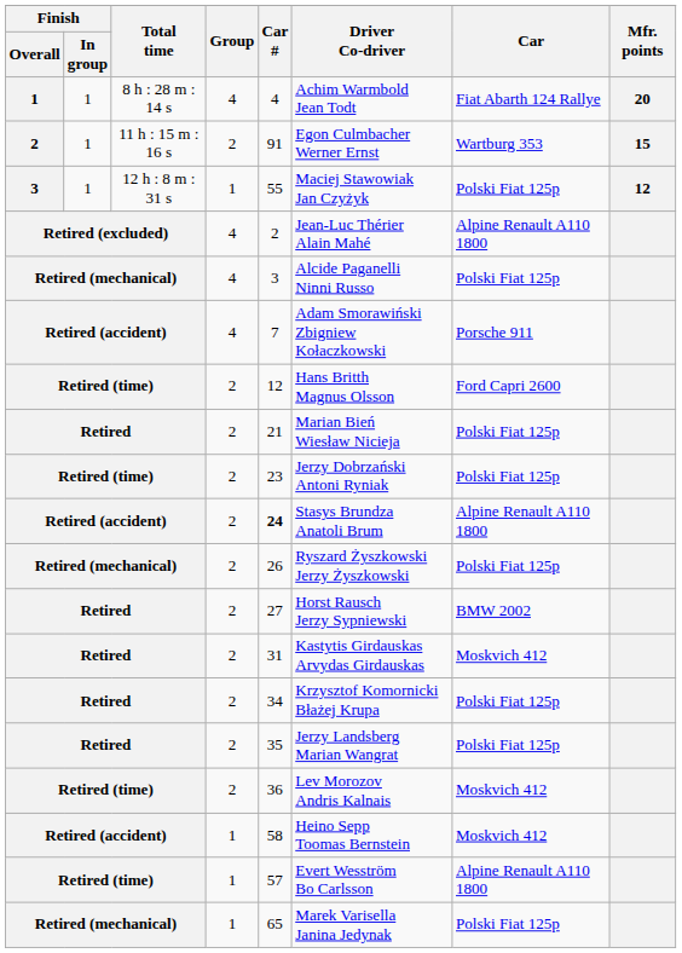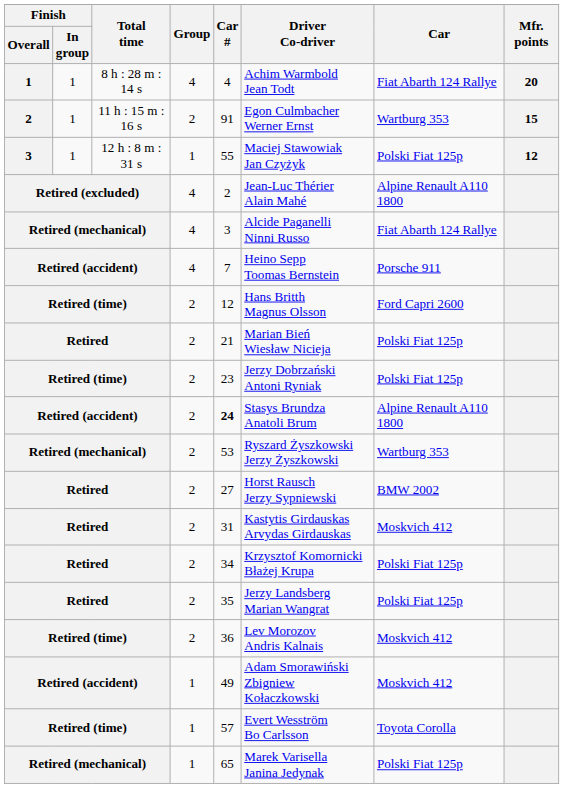Retired (mechanical) / 4 | Car: Polski Fiat 125p -> Fiat Abarth 124 Rallye
Retired (accident) / 4 | Driver Co-driver: Adam Smorawiński Zbigniew Kołaczkowski -> Heino Sepp Toomas Bernstein
Retired (mechanical) / 2 | Car #: 26 -> 53
Retired (mechanical) / 2 | Car: Polski Fiat 125p -> Wartburg 353
Retired (accident) / 1 | Car #: 58 -> 49
Retired (accident) / 1 | Driver Co-driver: Heino Sepp Toomas Bernstein -> Adam Smorawiński Zbigniew Kołaczkowski
Retired (time) / 1 | Car: Alpine Renault A110 1800 -> Toyota Corolla
